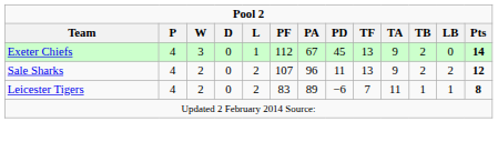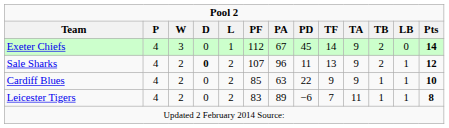Exeter Chiefs | TF: 13 -> 14
Sale Sharks | D: normal -> bold
Sale Sharks | LB: 2 -> 1
+ row: Cardiff Blues | 4 | 2 | 0 | 2 | 85 | 63 | 22 | 9 | 9 | 1 | 1 | 10
